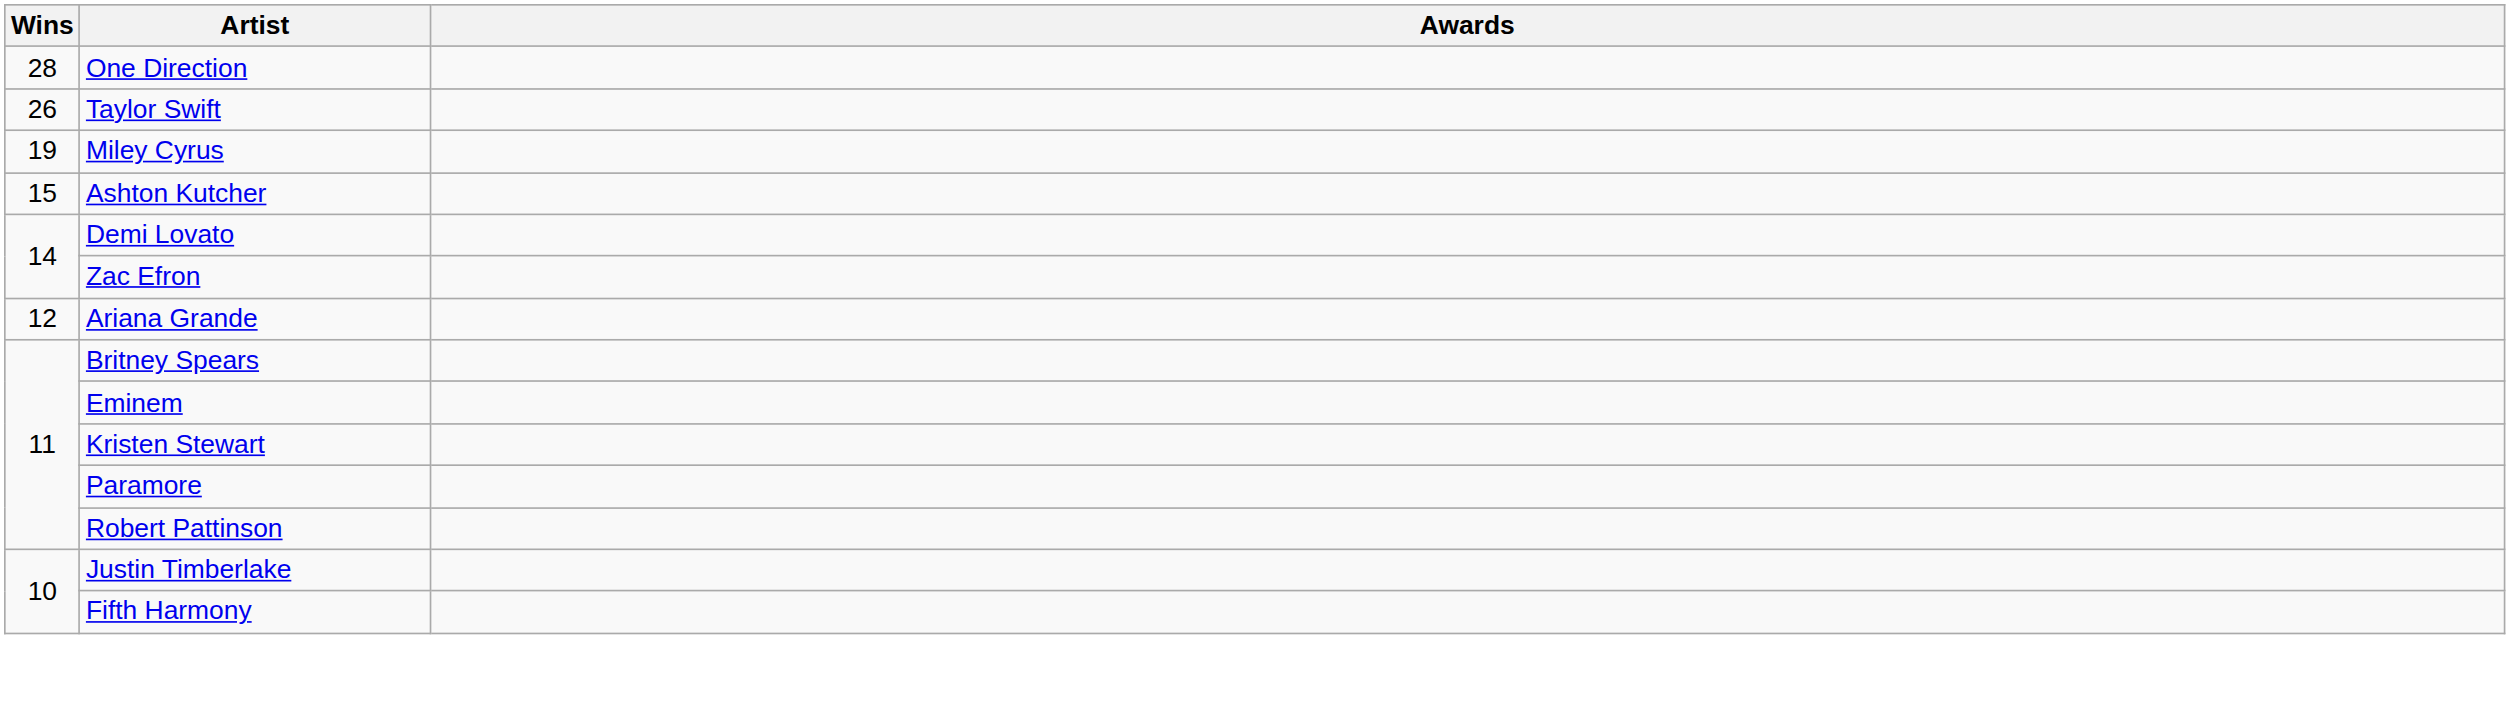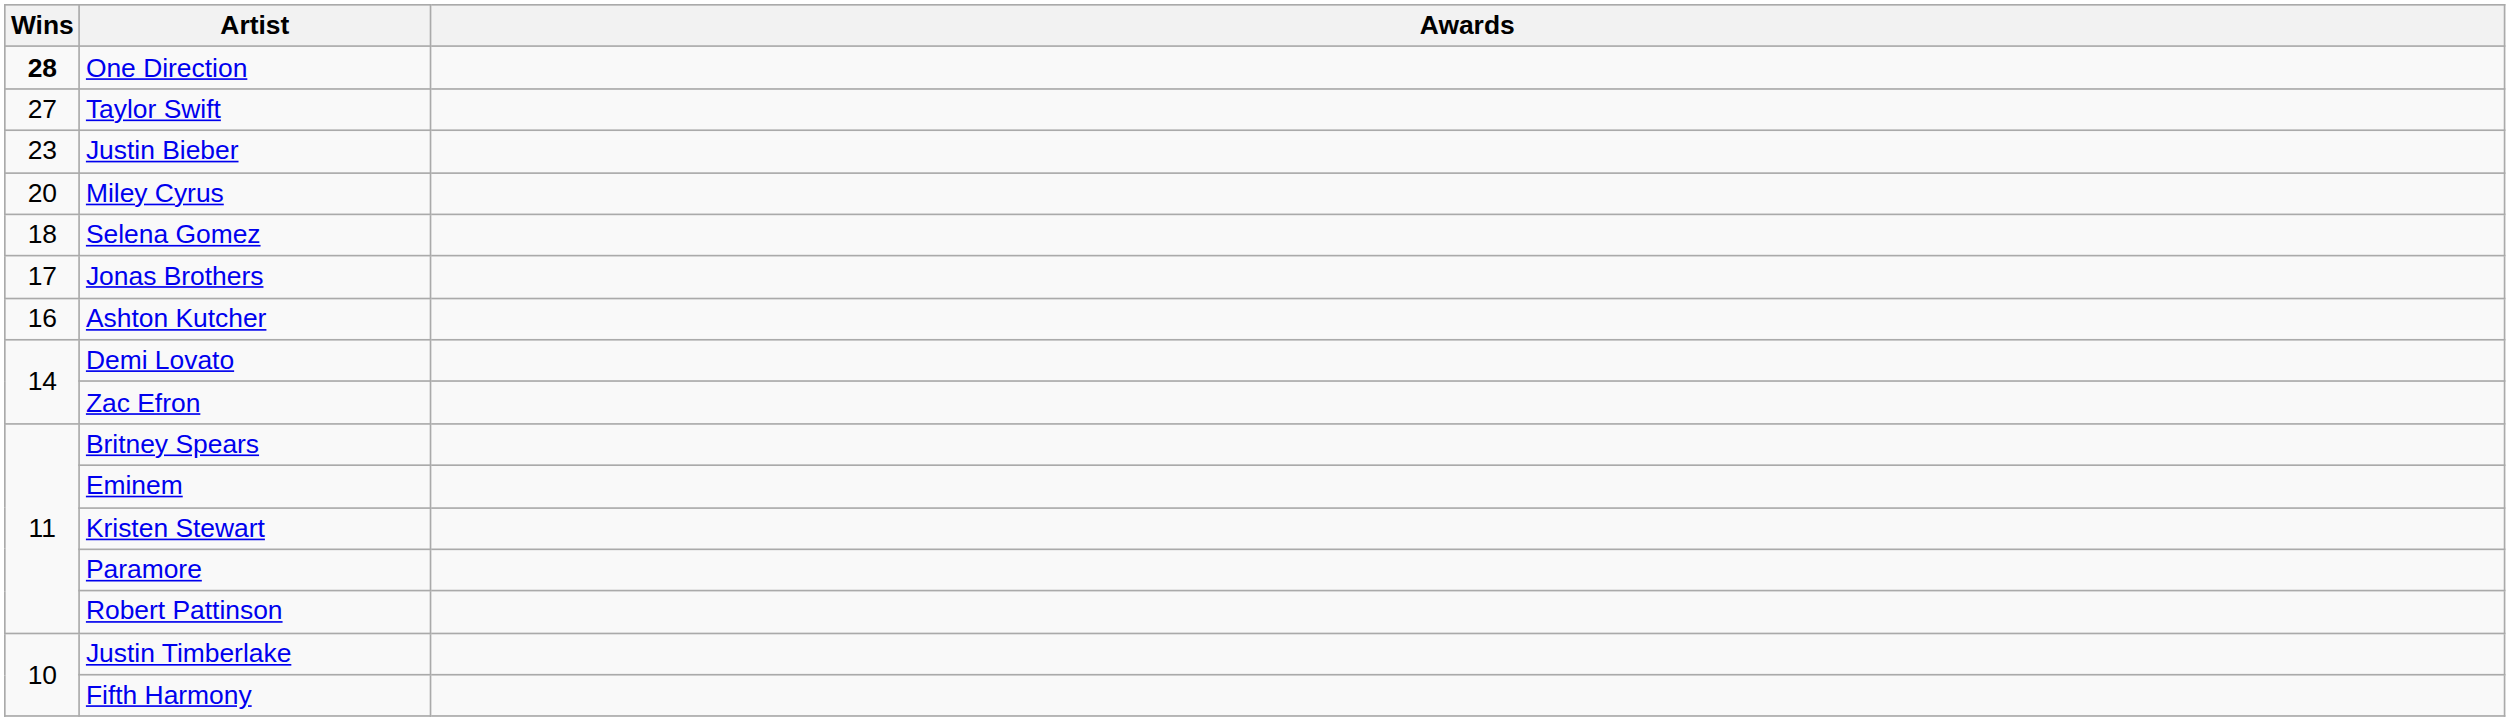One Direction | Wins: normal -> bold
Taylor Swift | Wins: 26 -> 27
+ row: 23 | Justin Bieber
Miley Cyrus | Wins: 19 -> 20
+ row: 18 | Selena Gomez
+ row: 17 | Jonas Brothers
Ashton Kutcher | Wins: 15 -> 16
- row: 12 | Ariana Grande
